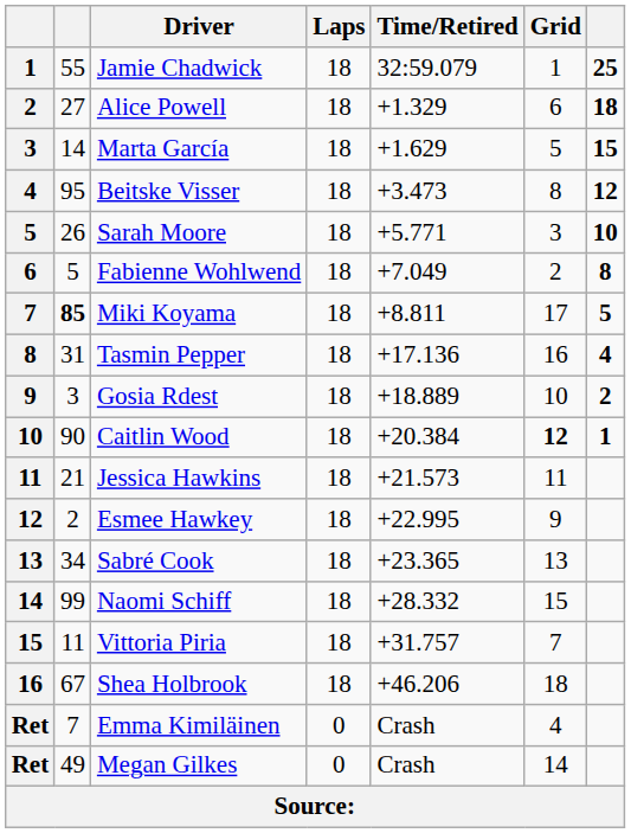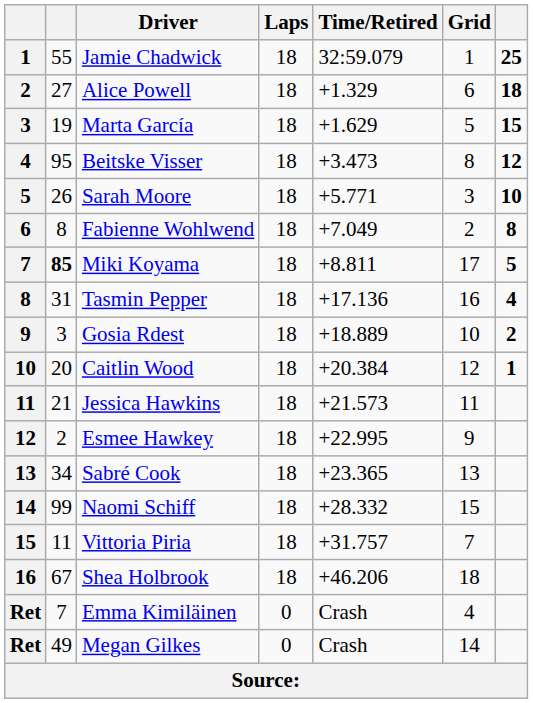Marta García | column 2: 14 -> 19
Fabienne Wohlwend | column 2: 5 -> 8
Caitlin Wood | column 2: 90 -> 20
Caitlin Wood | Grid: bold -> normal
